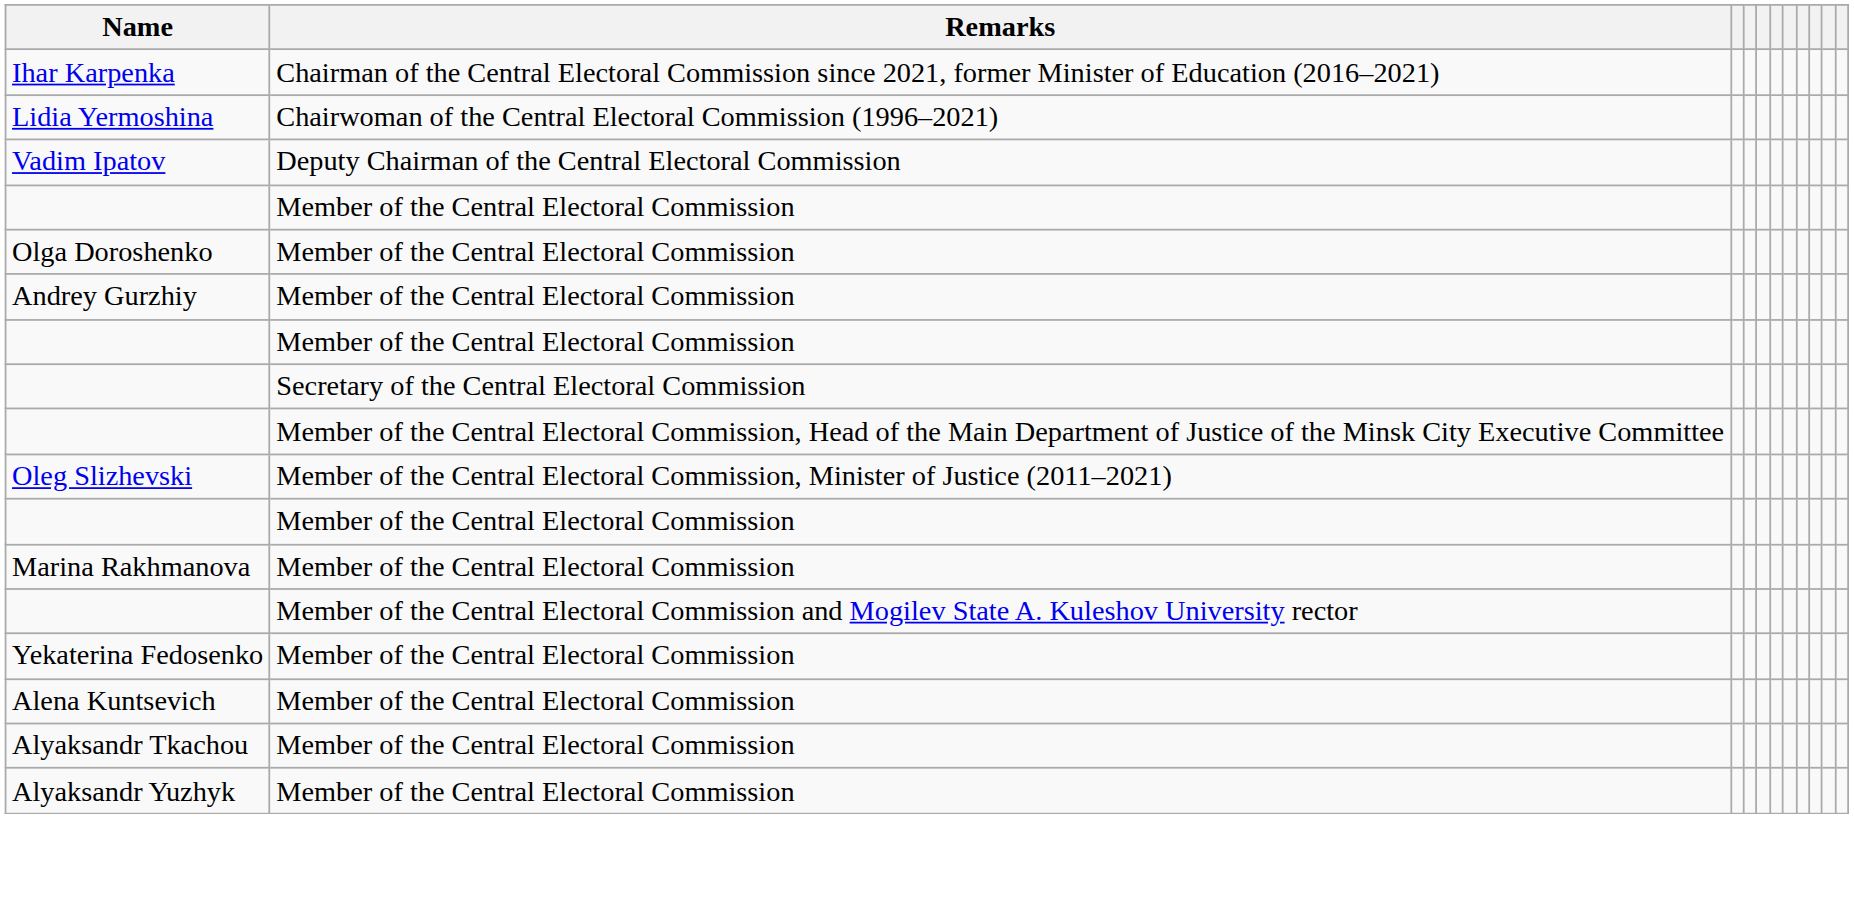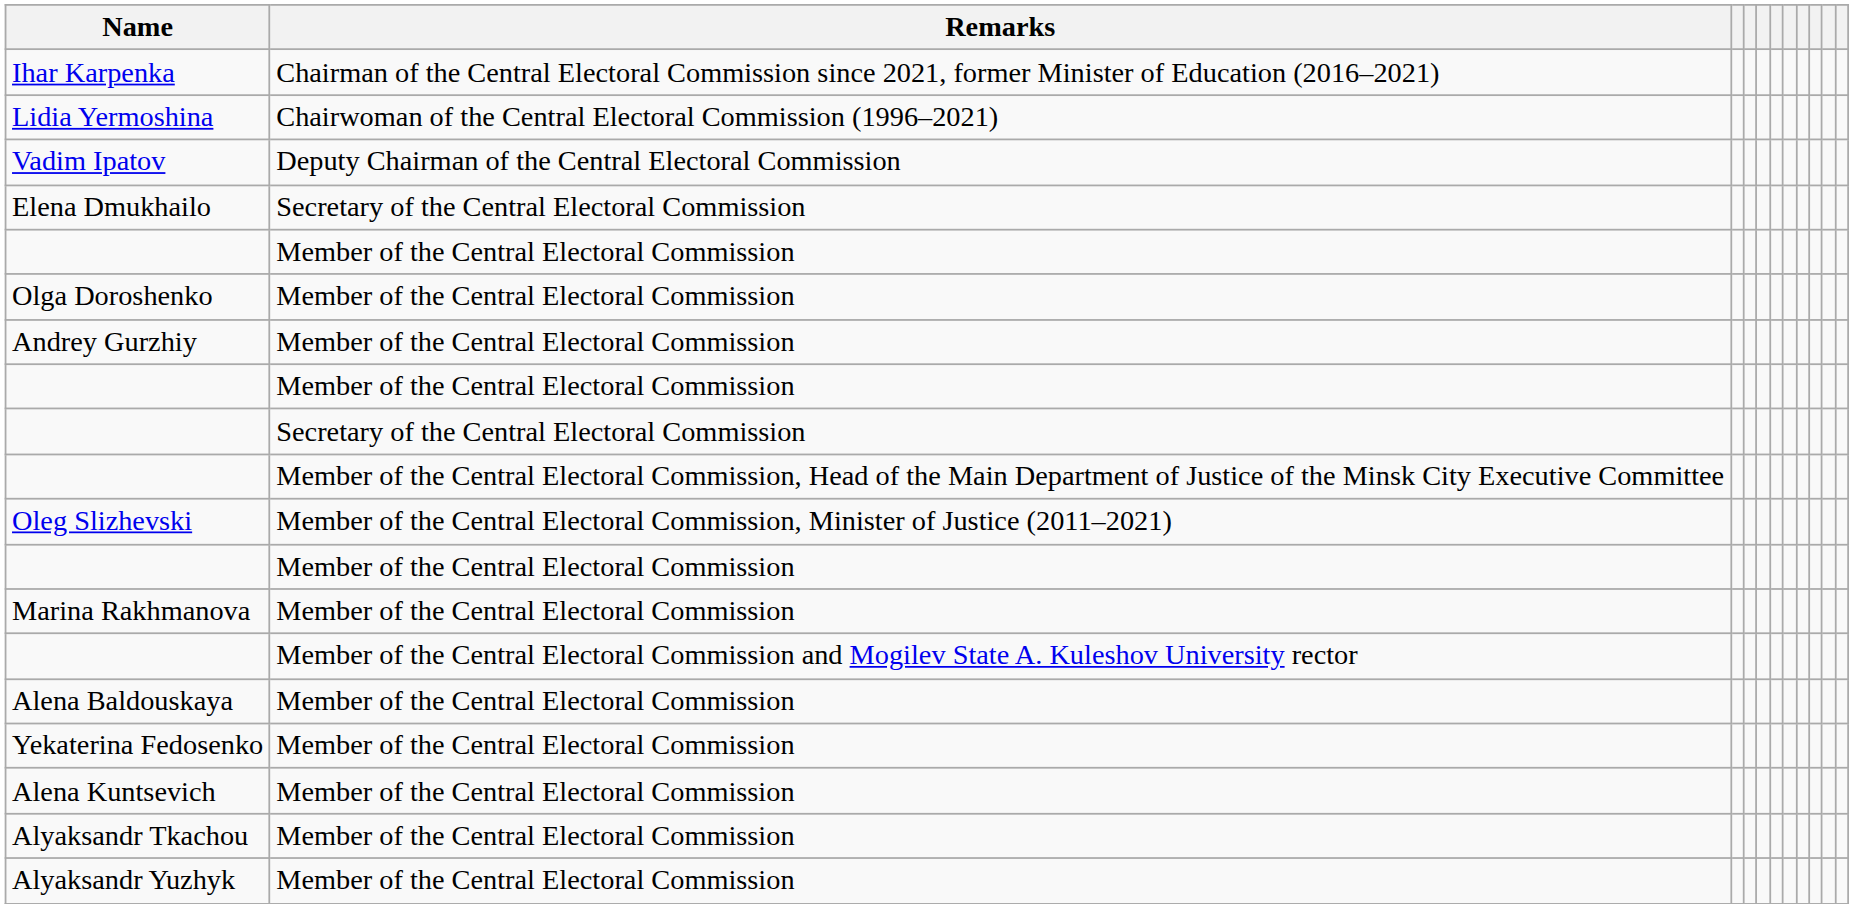+ row: Elena Dmukhailo | Secretary of the Central Electoral Commission
+ row: Alena Baldouskaya | Member of the Central Electoral Commission
